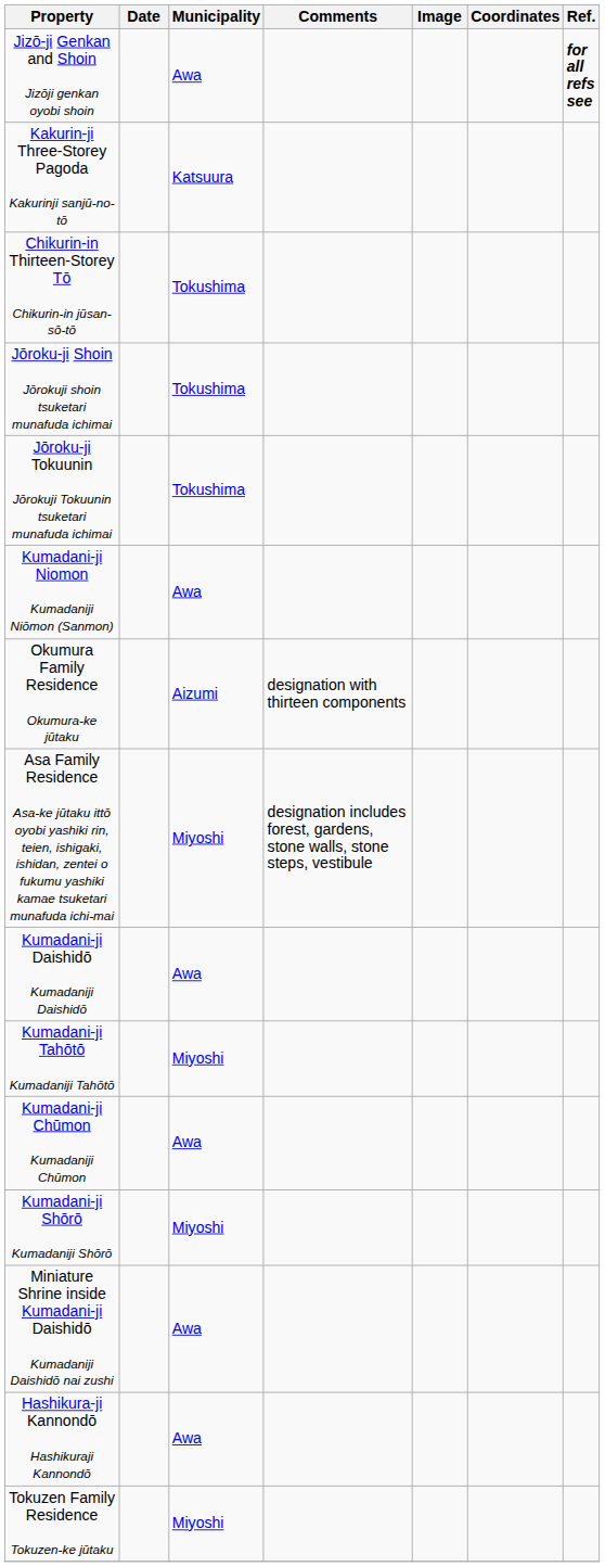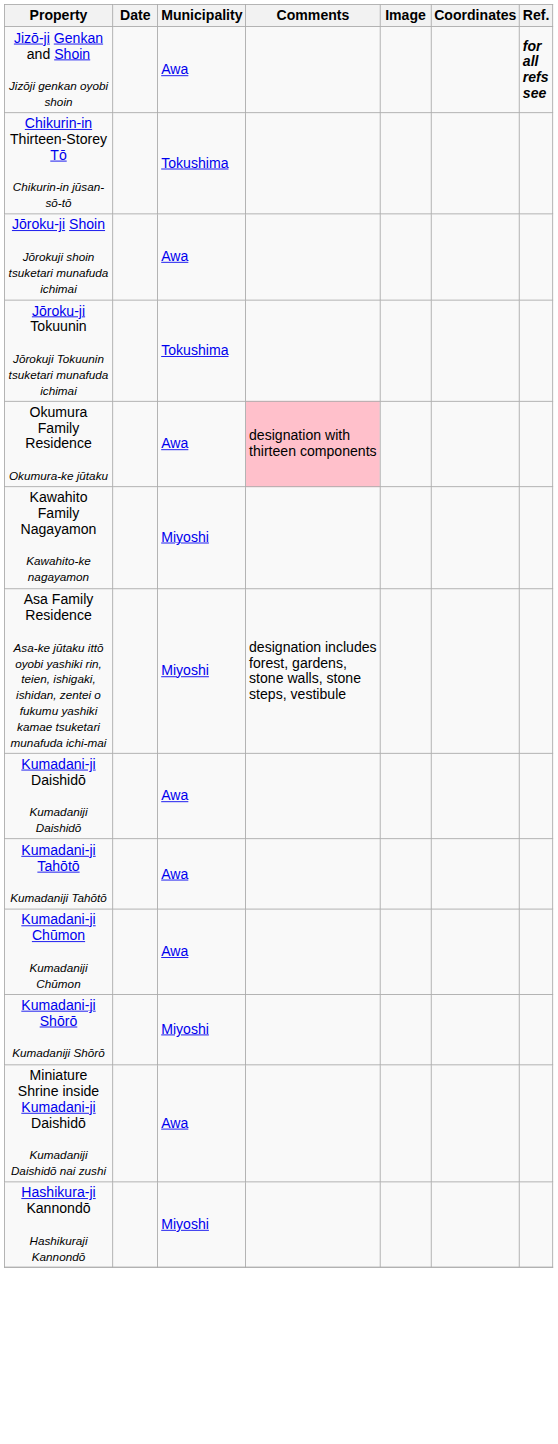- row: Kakurin-ji Three-Storey Pagoda Kakurinji sanjū-no-tō | Katsuura
Jōroku-ji Shoin Jōrokuji shoin tsuketari munafuda ichimai | Municipality: Tokushima -> Awa
- row: Kumadani-ji Niomon Kumadaniji Niōmon (Sanmon) | Awa
Okumura Family Residence Okumura-ke jūtaku | Municipality: Aizumi -> Awa
Okumura Family Residence Okumura-ke jūtaku | Comments: no background -> pink background
+ row: Kawahito Family Nagayamon Kawahito-ke nagayamon | Miyoshi
Kumadani-ji Tahōtō Kumadaniji Tahōtō | Municipality: Miyoshi -> Awa
Hashikura-ji Kannondō Hashikuraji Kannondō | Municipality: Awa -> Miyoshi
- row: Tokuzen Family Residence Tokuzen-ke jūtaku | Miyoshi
